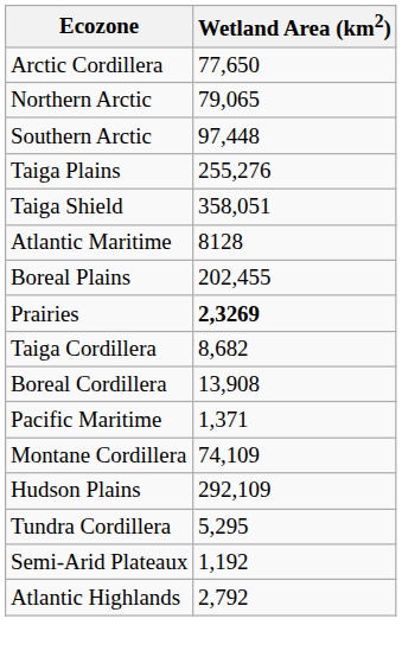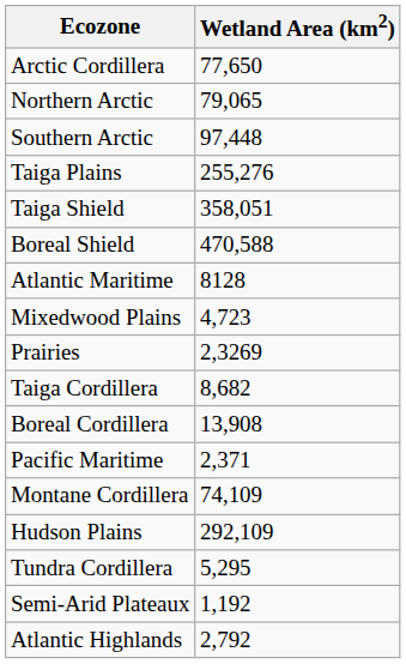+ row: Boreal Shield | 470,588
+ row: Mixedwood Plains | 4,723
- row: Boreal Plains | 202,455
Prairies | Wetland Area (km2): bold -> normal
Pacific Maritime | Wetland Area (km2): 1,371 -> 2,371
